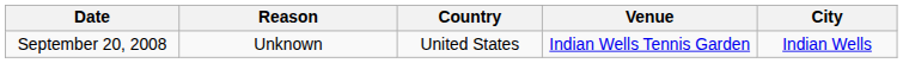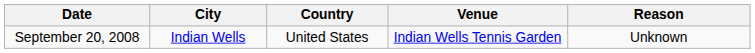columns swapped: City <-> Reason
